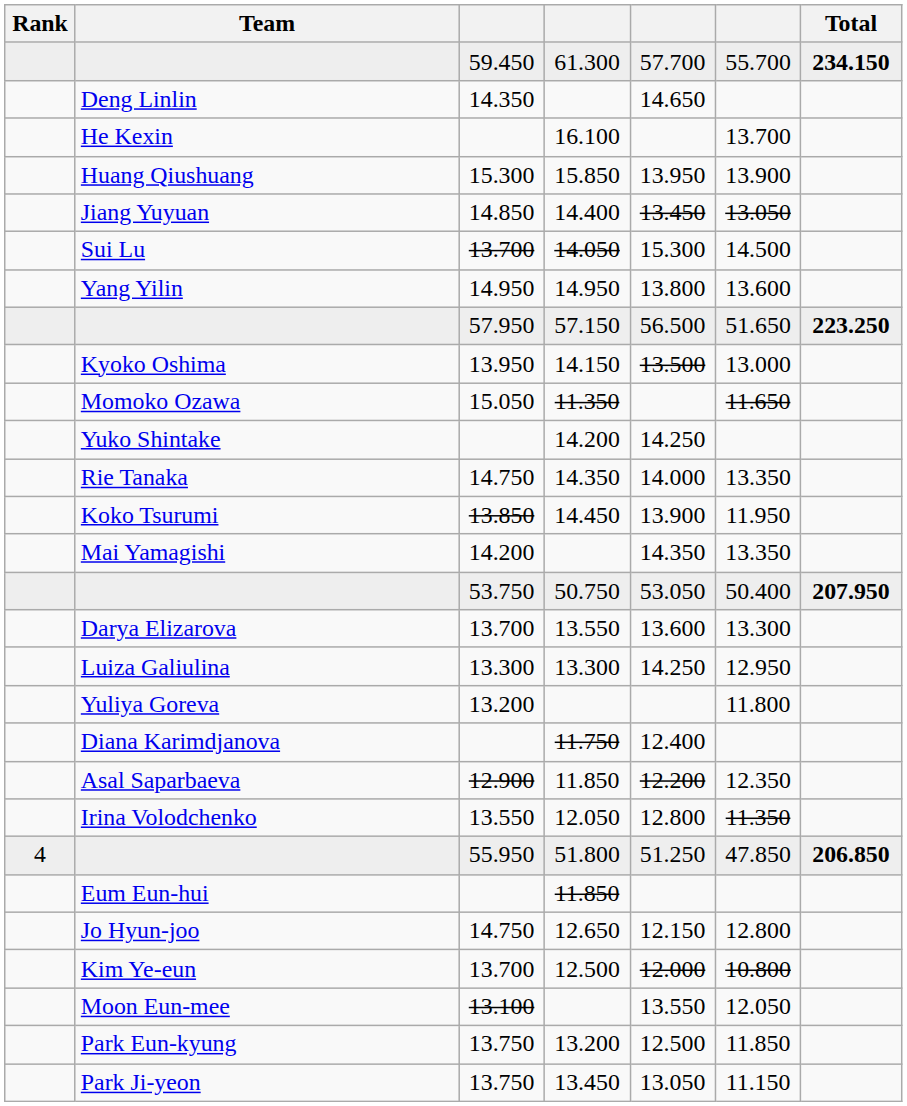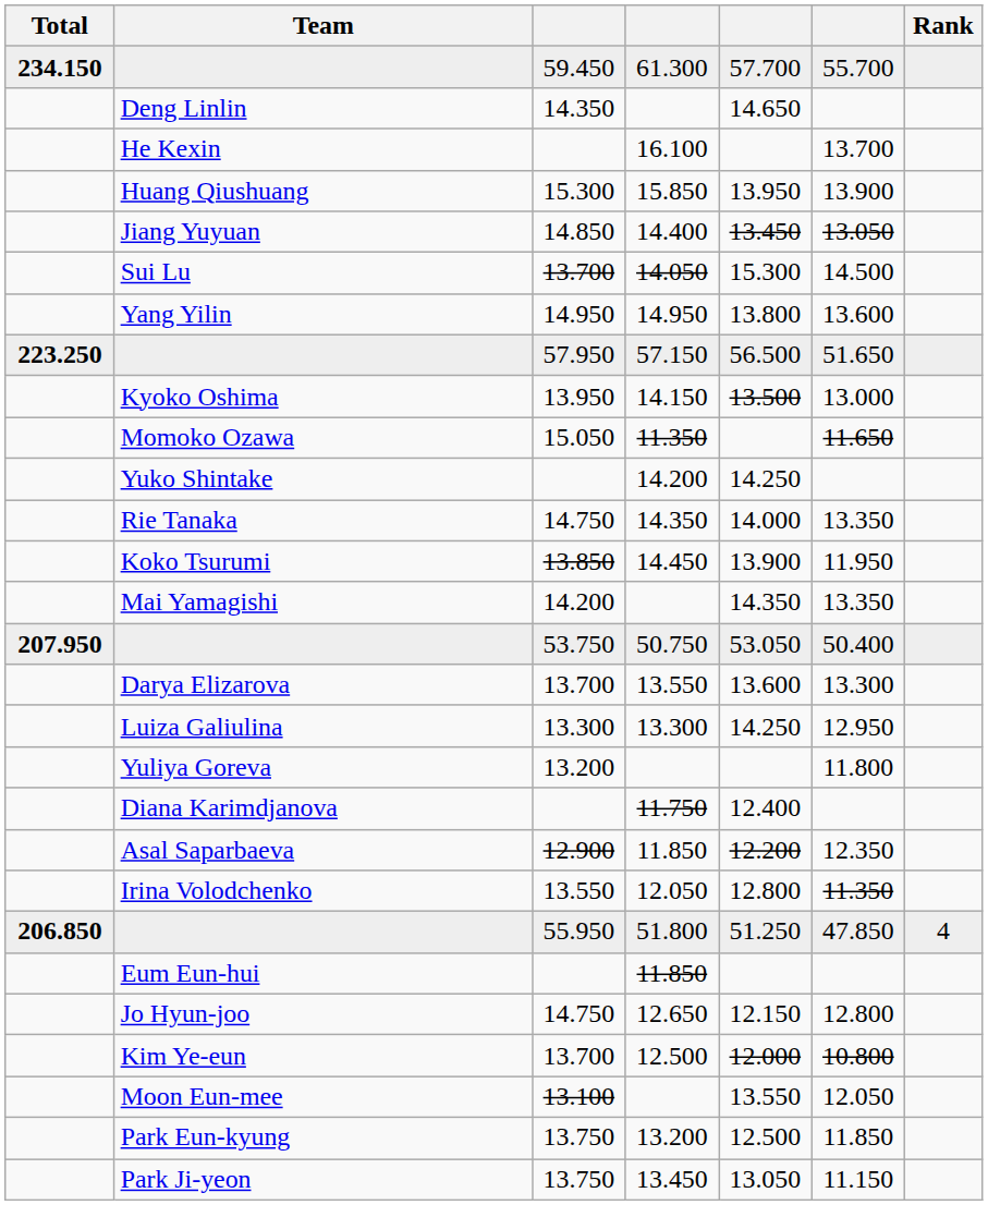columns swapped: Rank <-> Total
